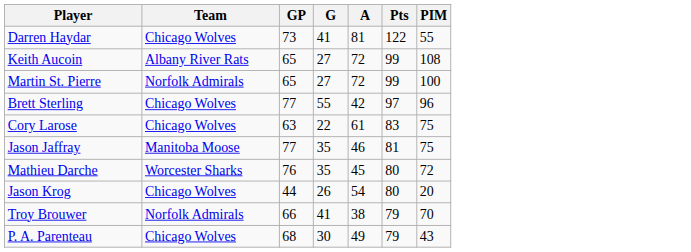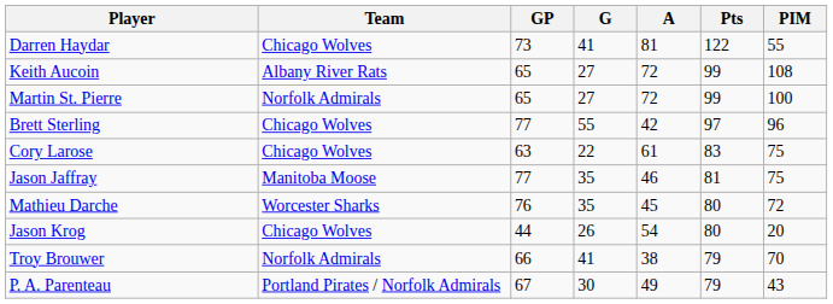P. A. Parenteau | Team: Chicago Wolves -> Portland Pirates / Norfolk Admirals
P. A. Parenteau | GP: 68 -> 67
